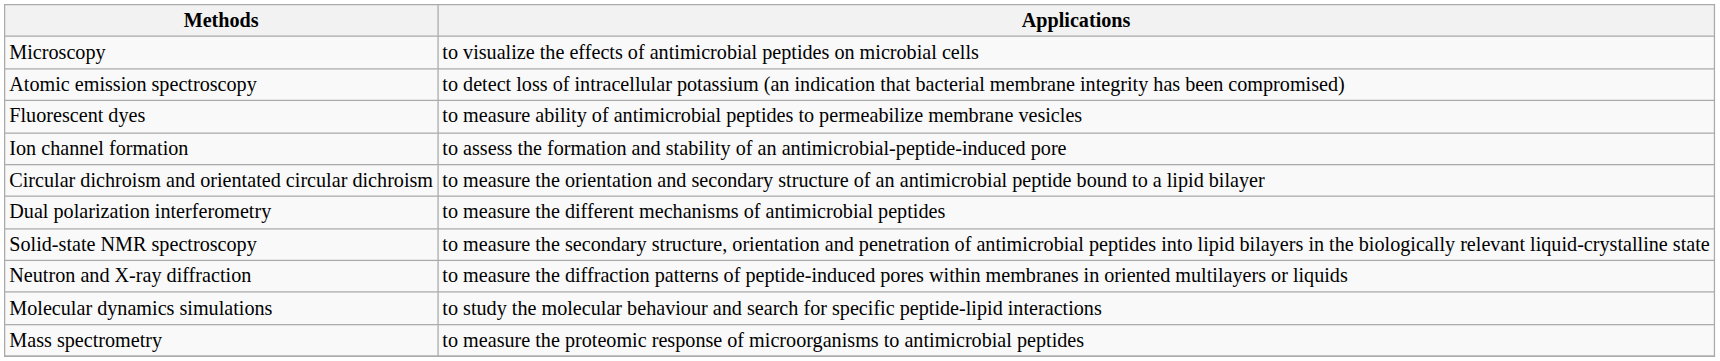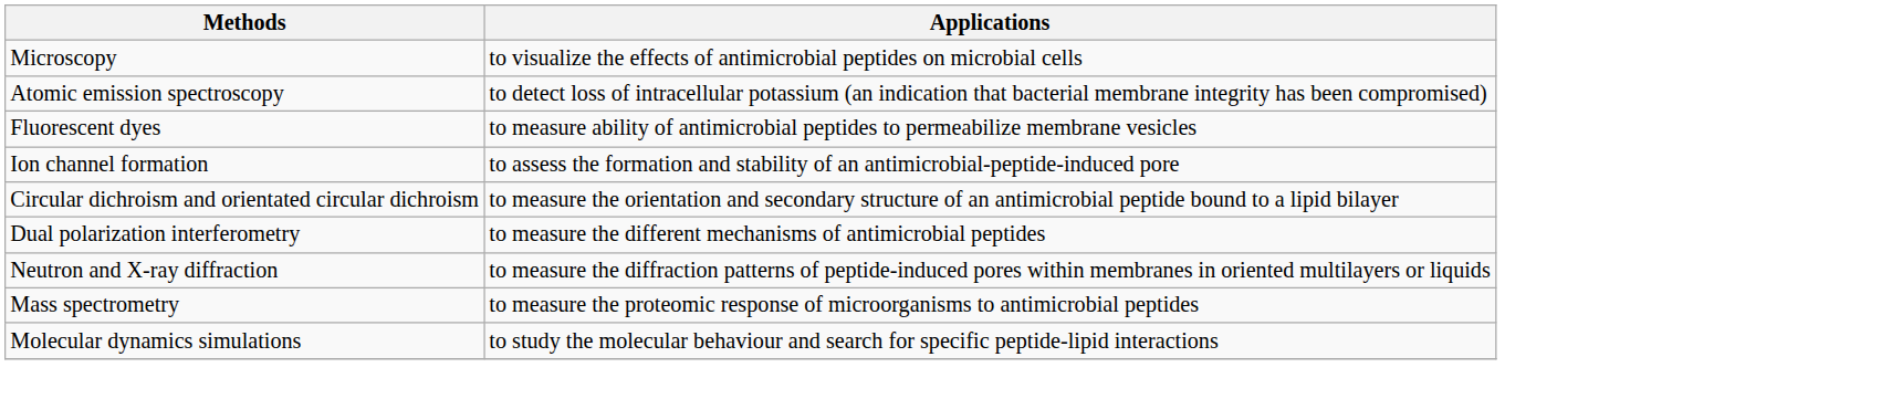- row: Solid-state NMR spectroscopy | to measure the secondary structure, orientation and penetration of antimicrobial peptides into lipid bilayers in the biologically relevant liquid-crystalline state
rows swapped: Molecular dynamics simulations <-> Mass spectrometry
